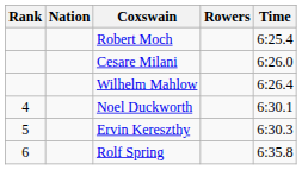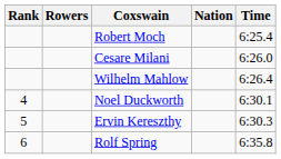columns swapped: Rowers <-> Nation
